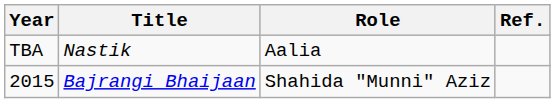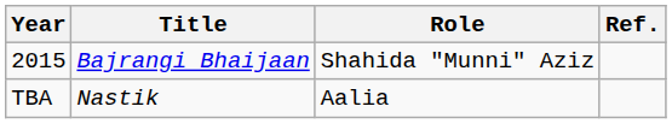rows swapped: 2015 <-> TBA
